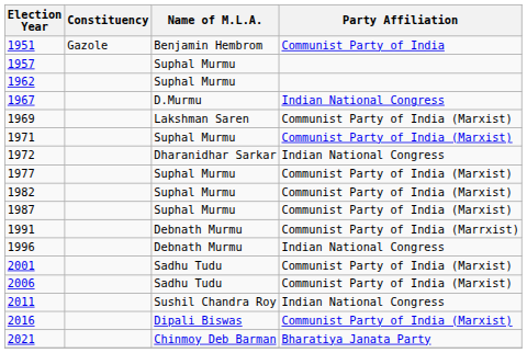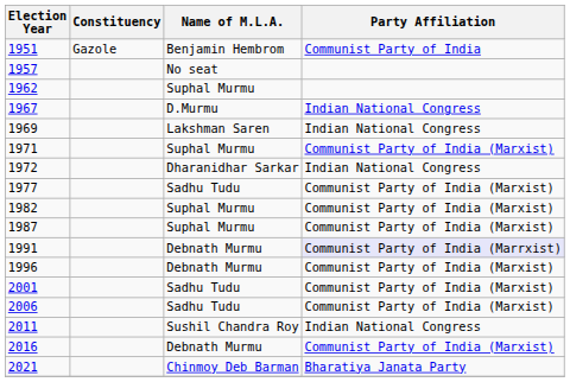1957 | Name of M.L.A.: Suphal Murmu -> No seat
1969 | Party Affiliation: Communist Party of India (Marxist) -> Indian National Congress
1977 | Name of M.L.A.: Suphal Murmu -> Sadhu Tudu
1991 | Party Affiliation: no background -> lavender background
1996 | Party Affiliation: Indian National Congress -> Communist Party of India (Marxist)
2016 | Name of M.L.A.: Dipali Biswas -> Debnath Murmu
